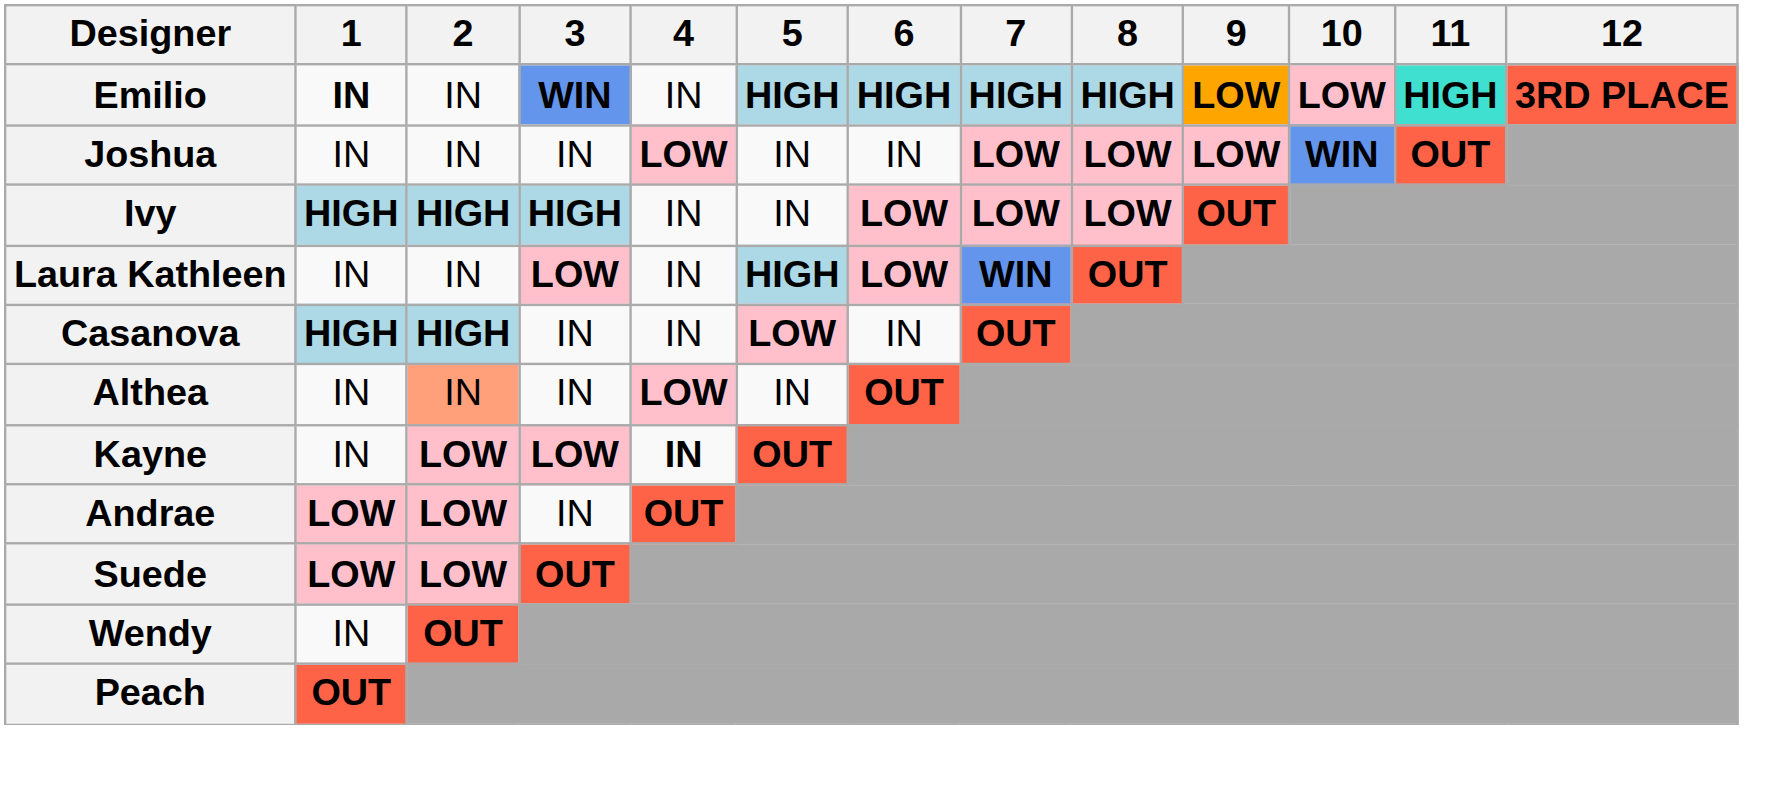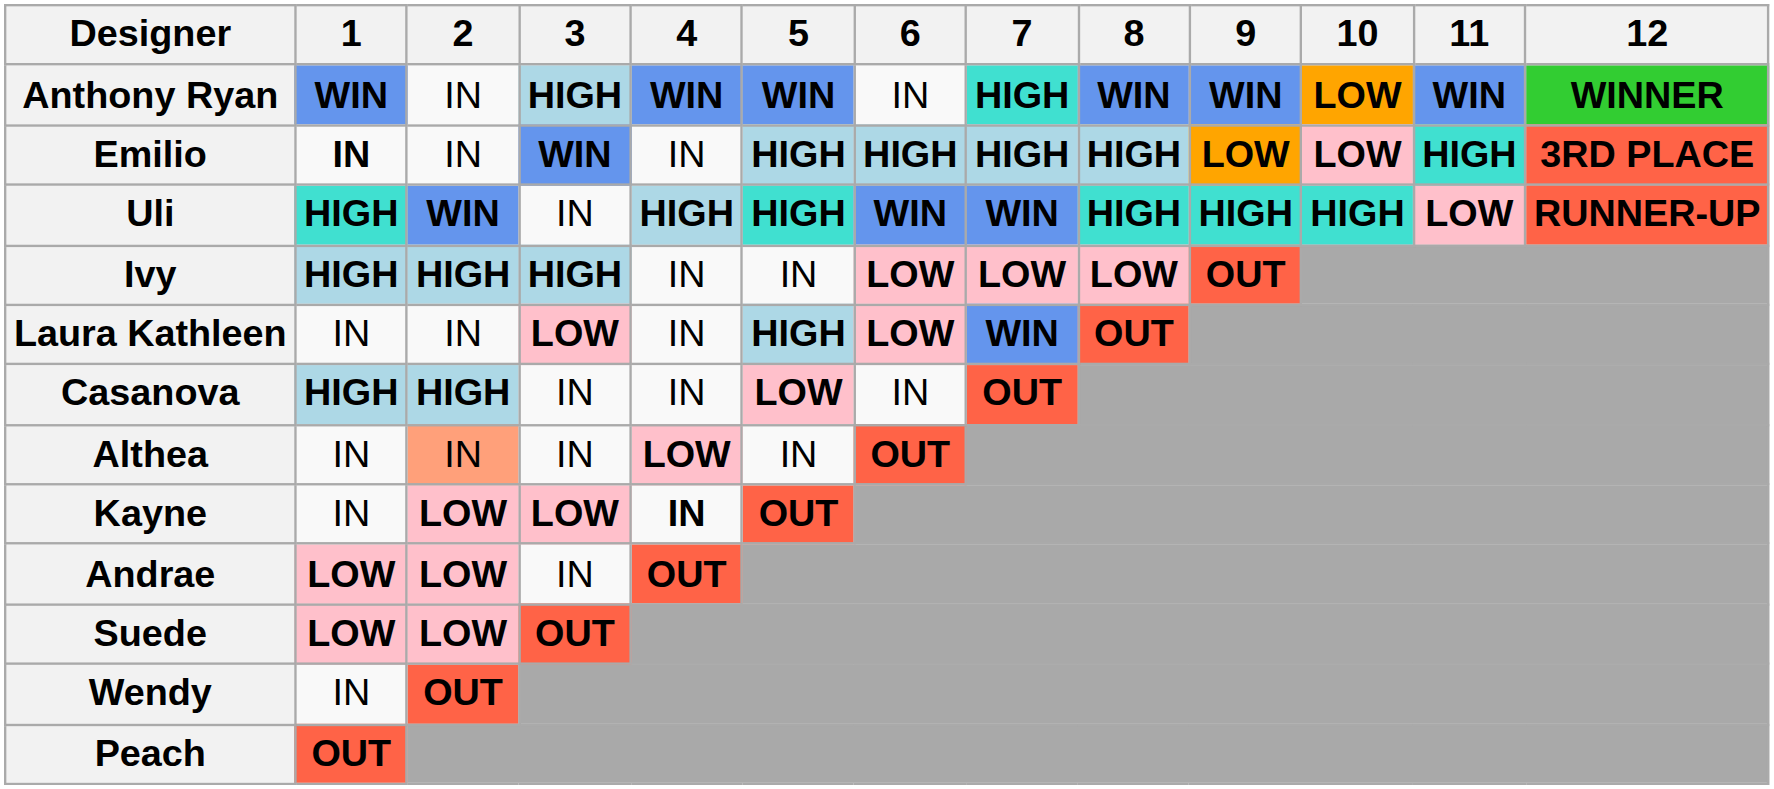+ row: Anthony Ryan | WIN | IN | HIGH | WIN | WIN | IN | HIGH | WIN | WIN | LOW | WIN | WINNER
+ row: Uli | HIGH | WIN | IN | HIGH | HIGH | WIN | WIN | HIGH | HIGH | HIGH | LOW | RUNNER-UP
- row: Joshua | IN | IN | IN | LOW | IN | IN | LOW | LOW | LOW | WIN | OUT
